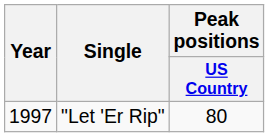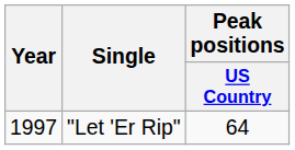"Let 'Er Rip" | Peak positions / US Country: 80 -> 64
